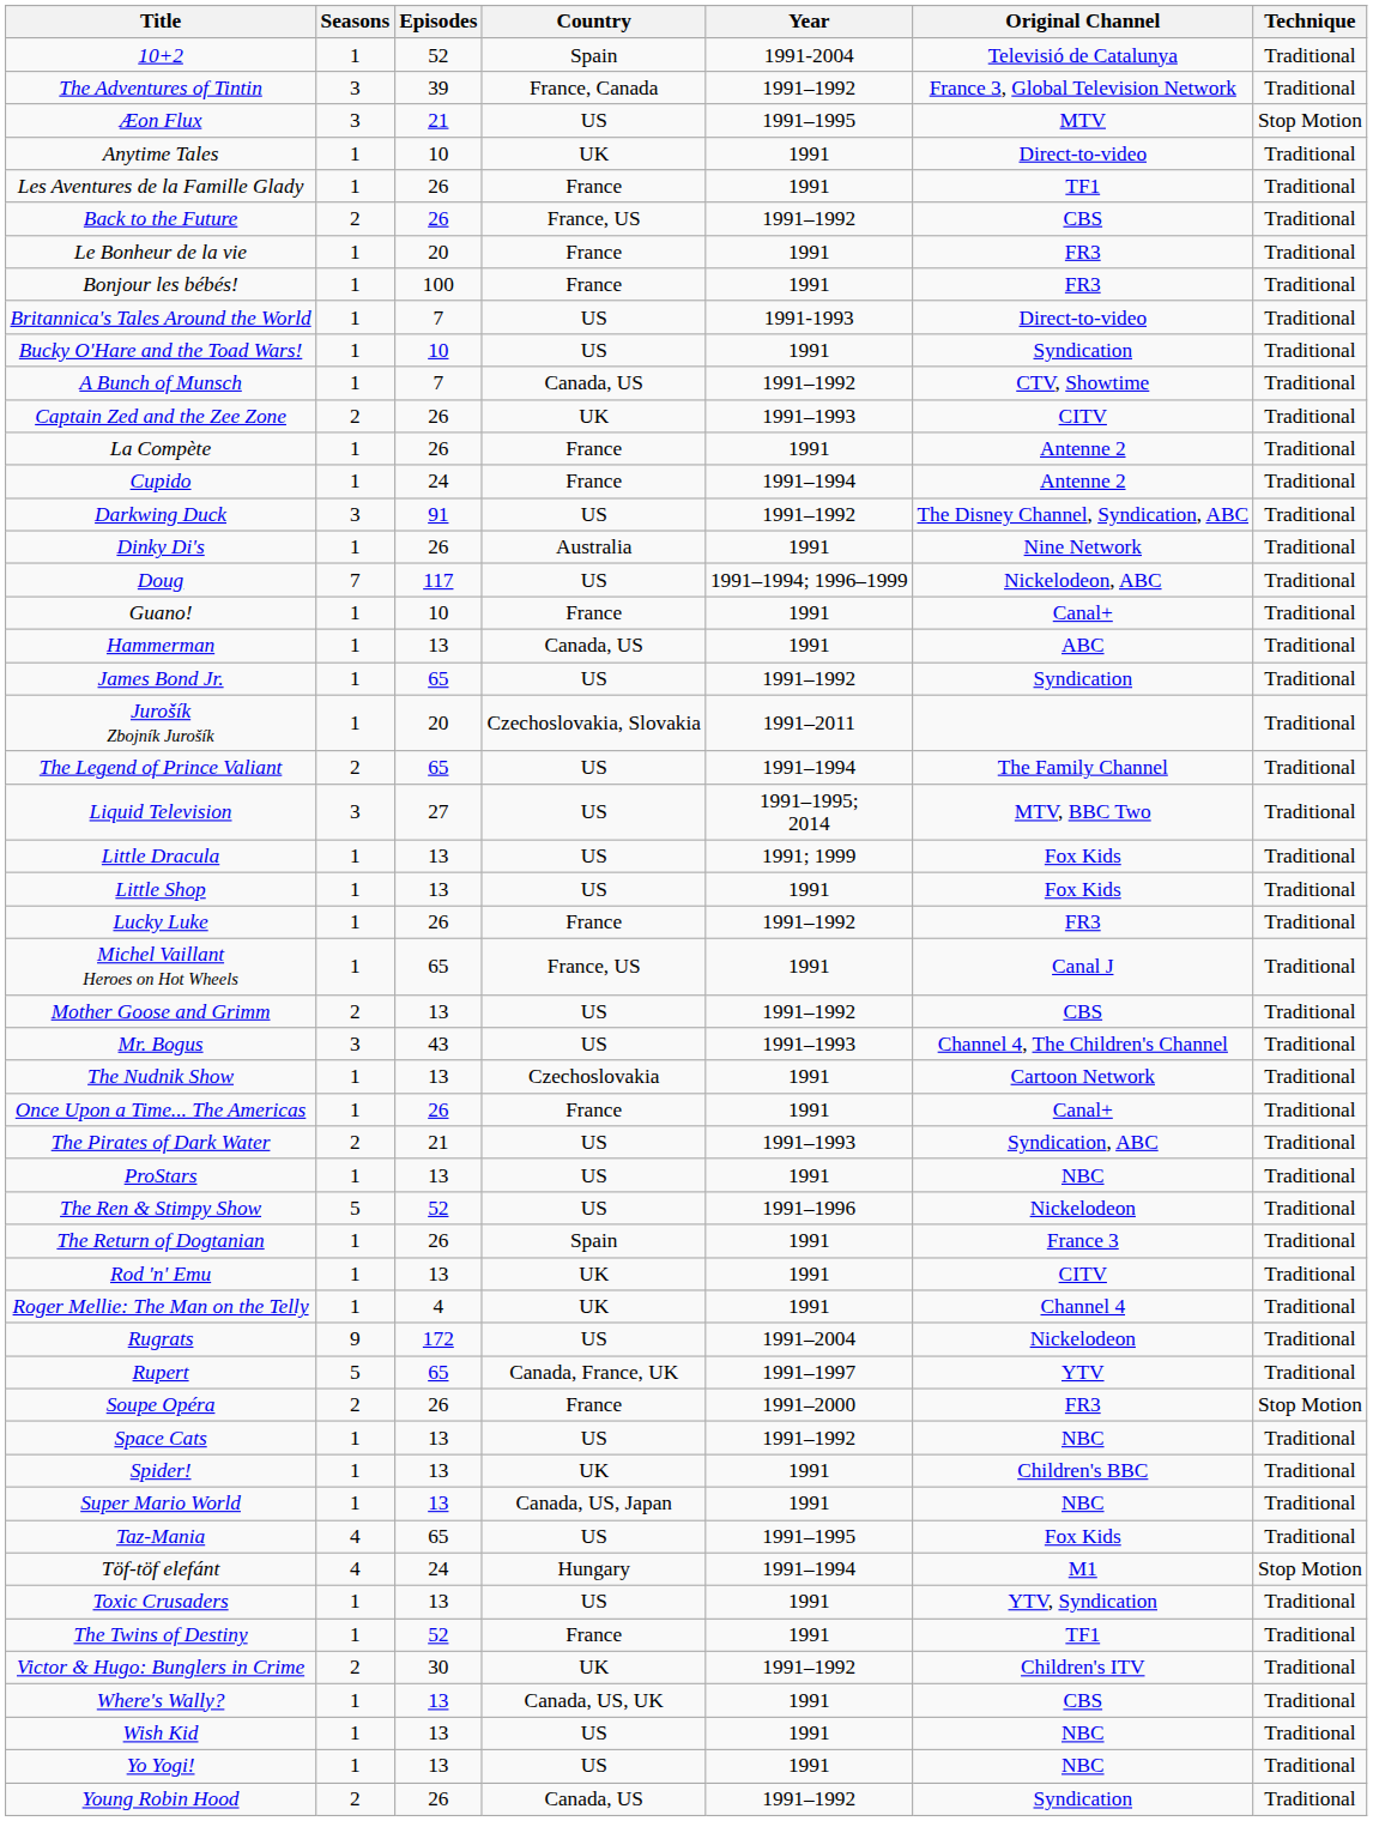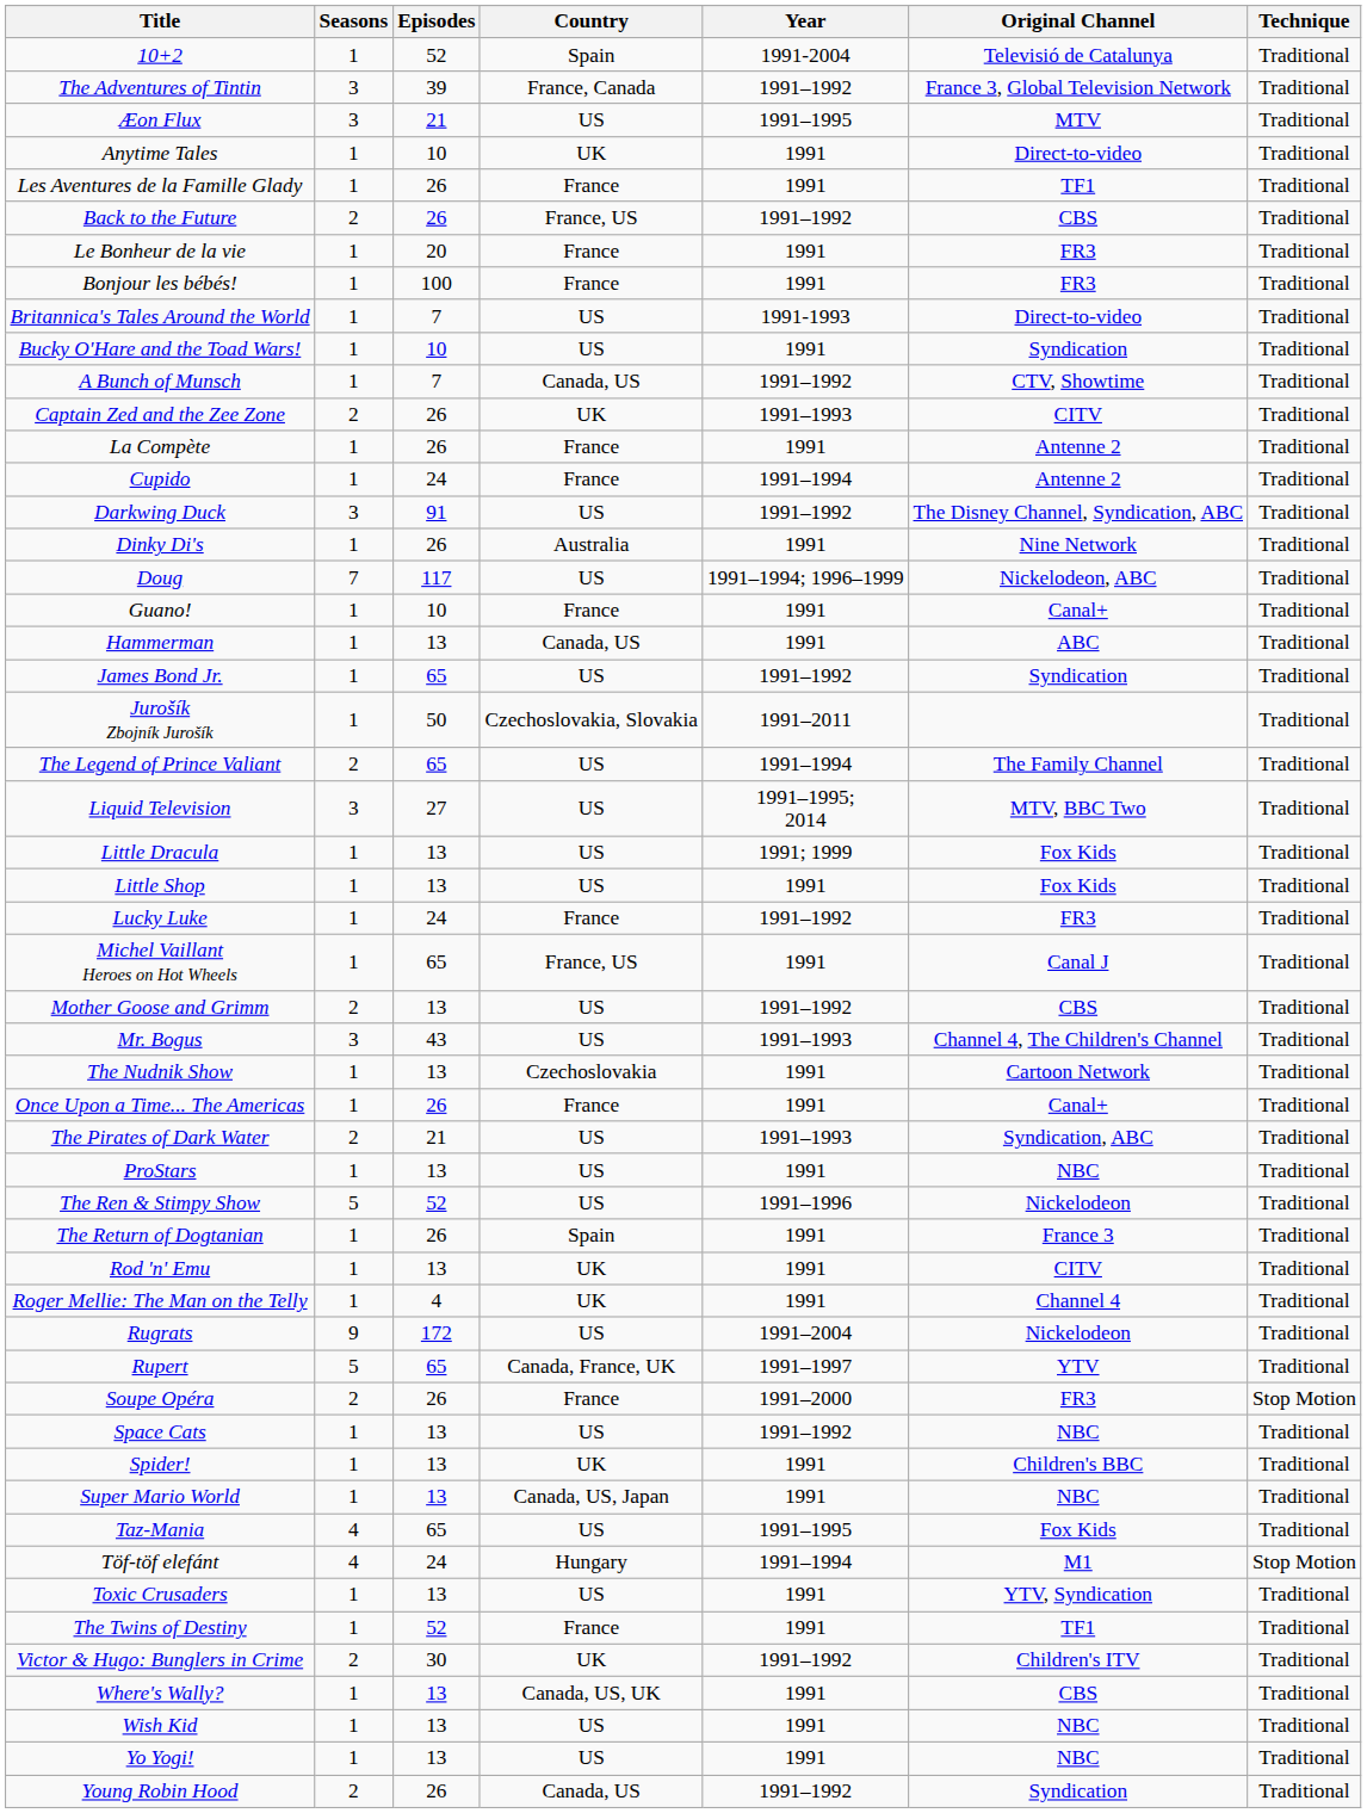Æon Flux | Technique: Stop Motion -> Traditional
Jurošík Zbojník Jurošík | Episodes: 20 -> 50
Lucky Luke | Episodes: 26 -> 24
